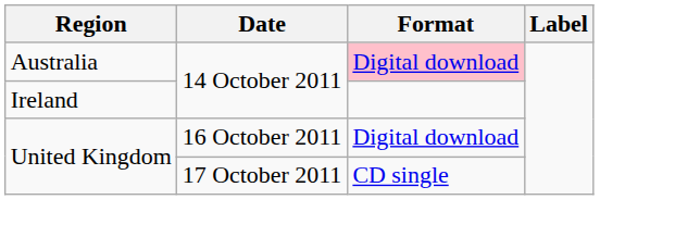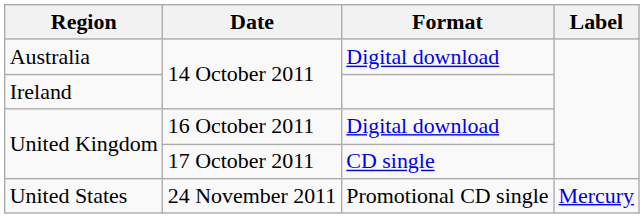Australia | Format: pink background -> no background
+ row: United States | 24 November 2011 | Promotional CD single | Mercury
